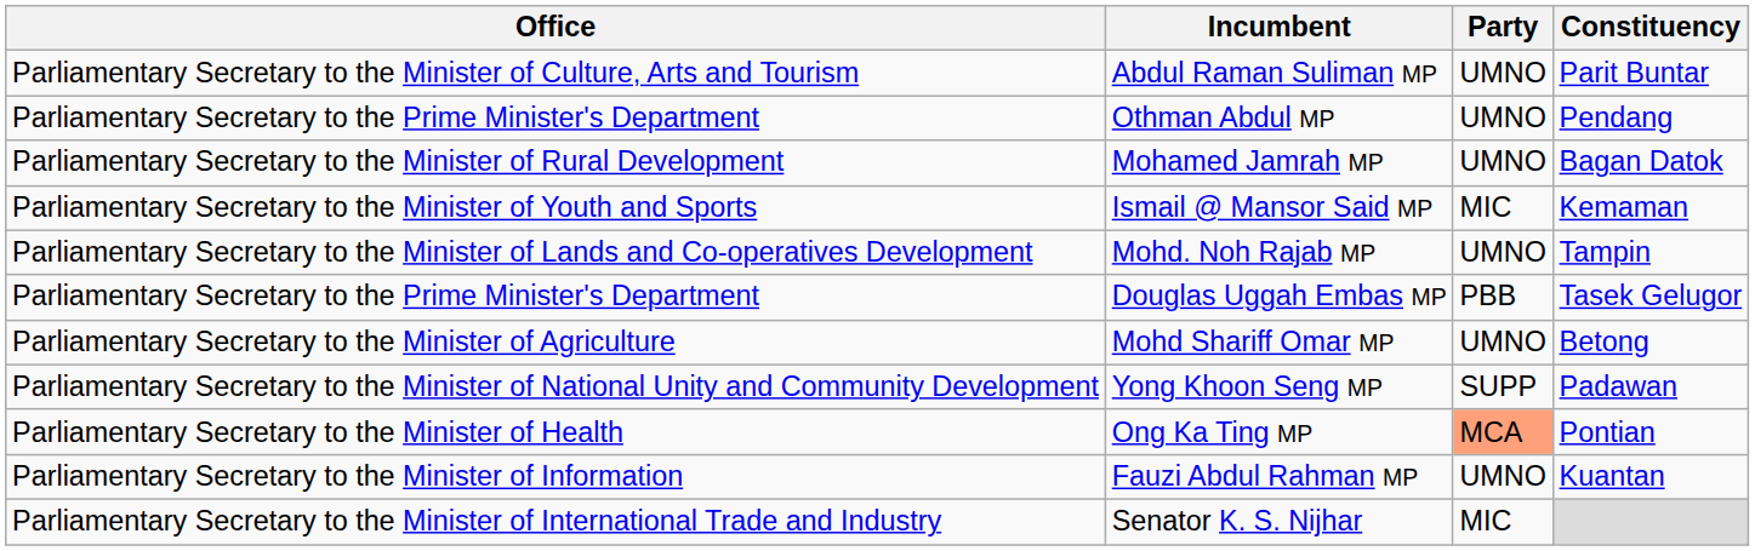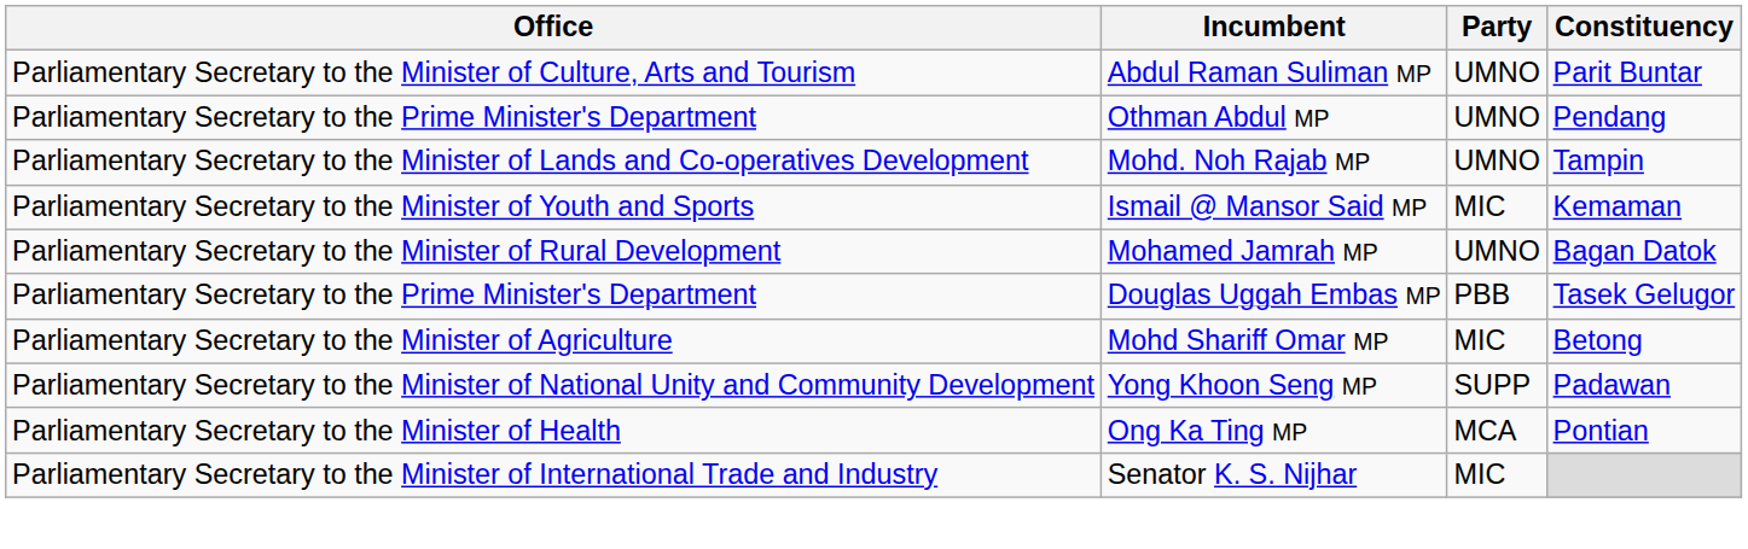rows swapped: Mohamed Jamrah MP <-> Mohd. Noh Rajab MP
Mohd Shariff Omar MP | Party: UMNO -> MIC
Ong Ka Ting MP | Party: lightsalmon background -> no background
- row: Parliamentary Secretary to the Minister of Information | Fauzi Abdul Rahman MP | UMNO | Kuantan
